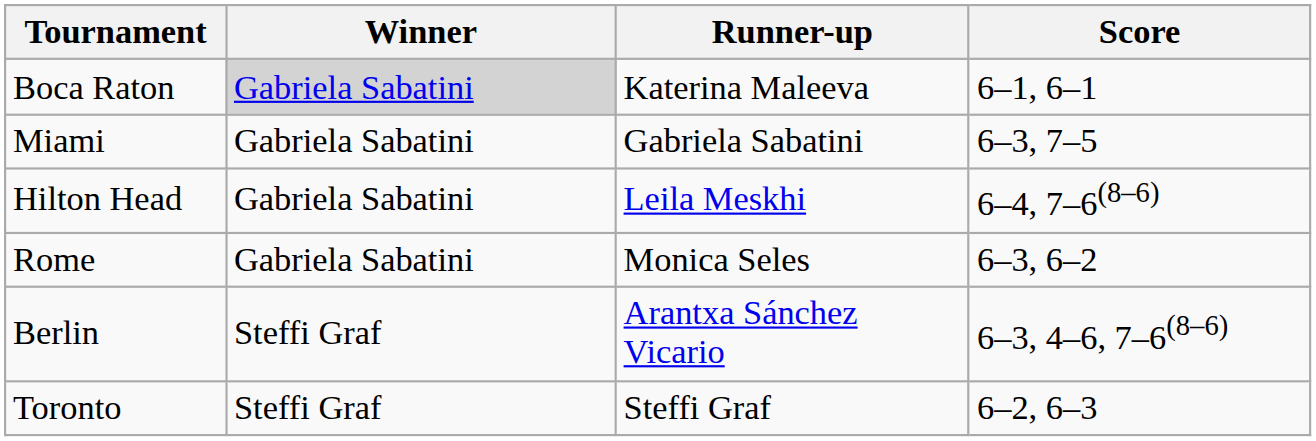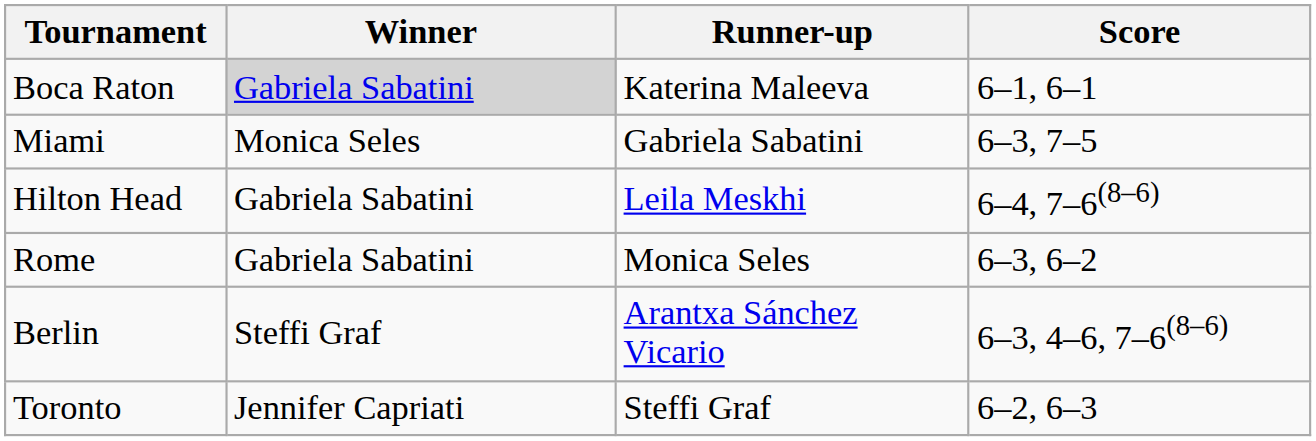Miami | Winner: Gabriela Sabatini -> Monica Seles
Toronto | Winner: Steffi Graf -> Jennifer Capriati
